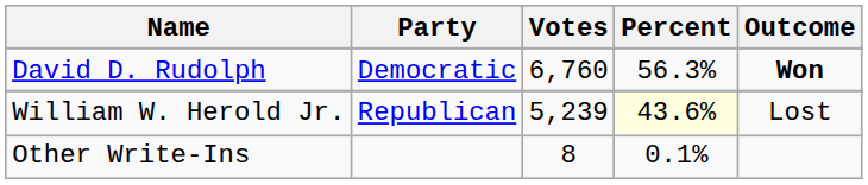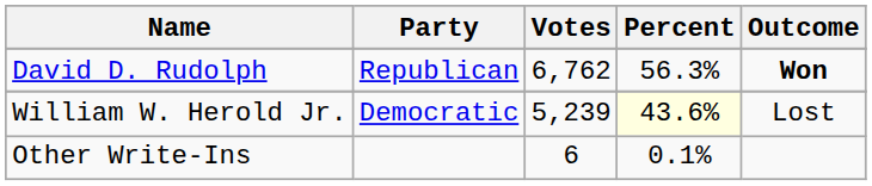David D. Rudolph | Party: Democratic -> Republican
David D. Rudolph | Votes: 6,760 -> 6,762
William W. Herold Jr. | Party: Republican -> Democratic
Other Write-Ins | Votes: 8 -> 6
